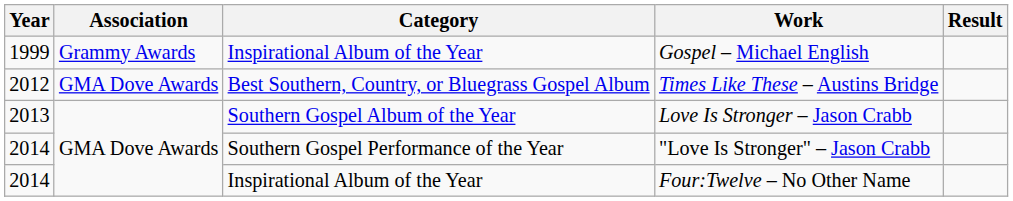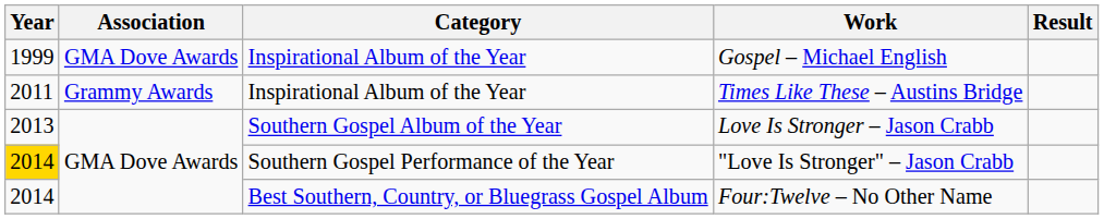Gospel – Michael English | Association: Grammy Awards -> GMA Dove Awards
Times Like These – Austins Bridge | Year: 2012 -> 2011
Times Like These – Austins Bridge | Association: GMA Dove Awards -> Grammy Awards
Times Like These – Austins Bridge | Category: Best Southern, Country, or Bluegrass Gospel Album -> Inspirational Album of the Year
"Love Is Stronger" – Jason Crabb | Year: no background -> gold background
Four:Twelve – No Other Name | Category: Inspirational Album of the Year -> Best Southern, Country, or Bluegrass Gospel Album
